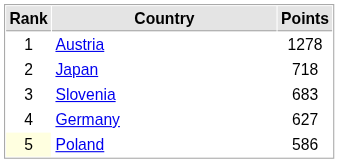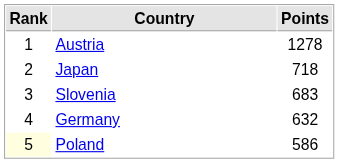Germany | Points: 627 -> 632
